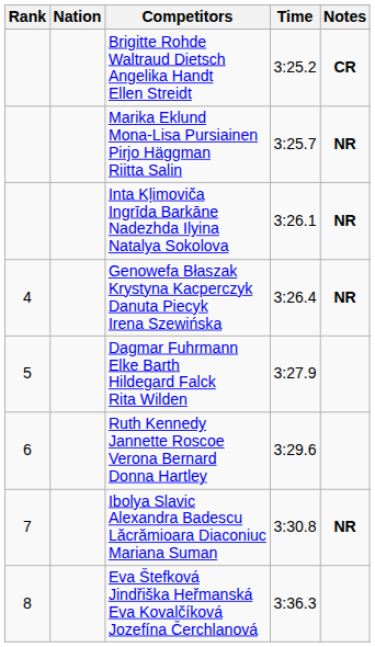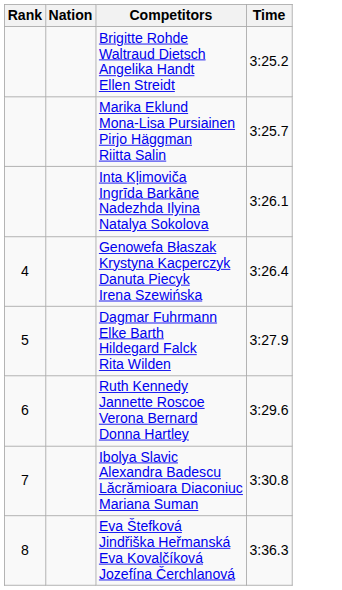- column: Notes | CR | NR | NR | NR | NR
